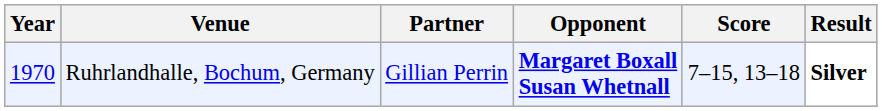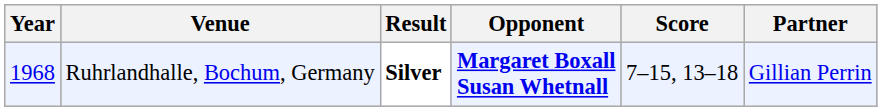columns swapped: Partner <-> Result
Ruhrlandhalle, Bochum, Germany | Year: 1970 -> 1968
